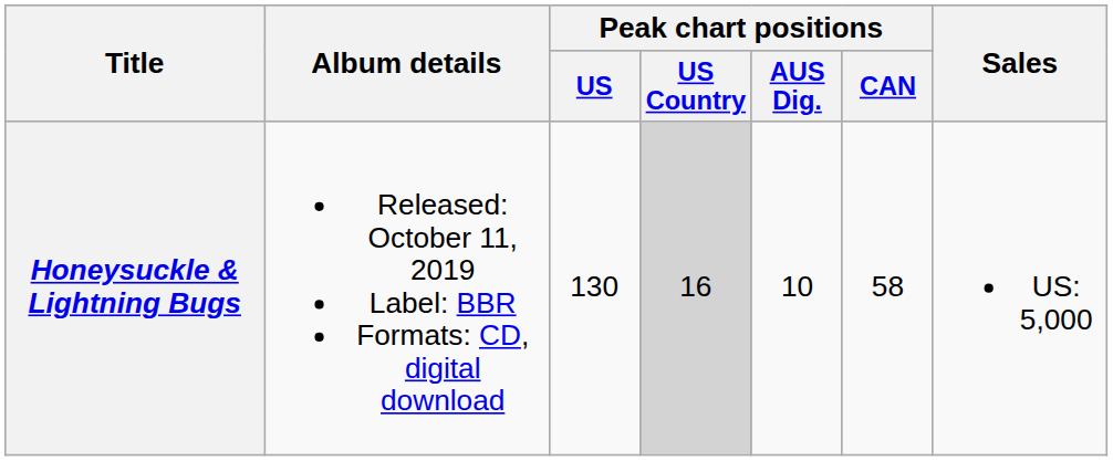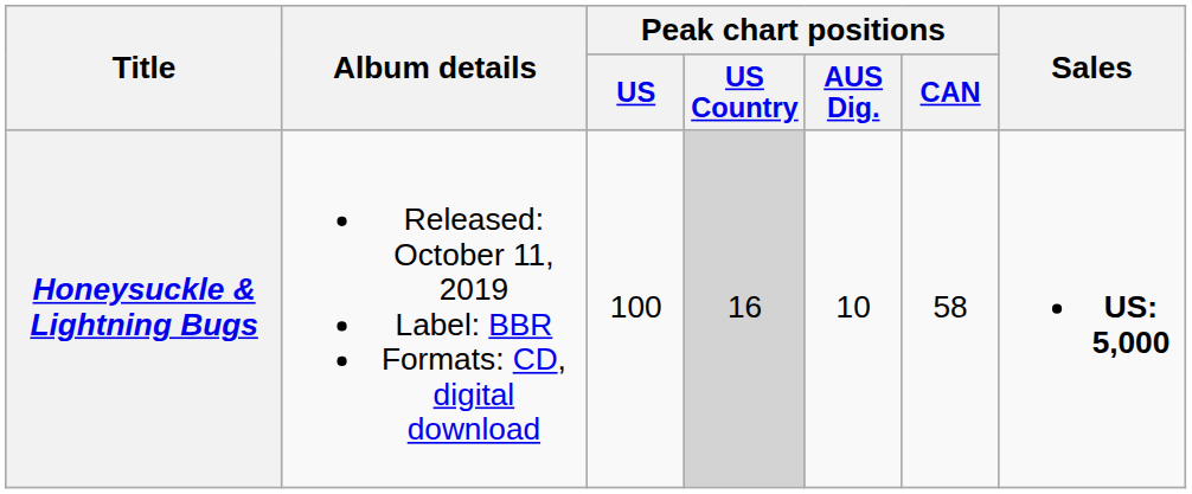Honeysuckle & Lightning Bugs | Peak chart positions / US: 130 -> 100
Honeysuckle & Lightning Bugs | Sales: normal -> bold
